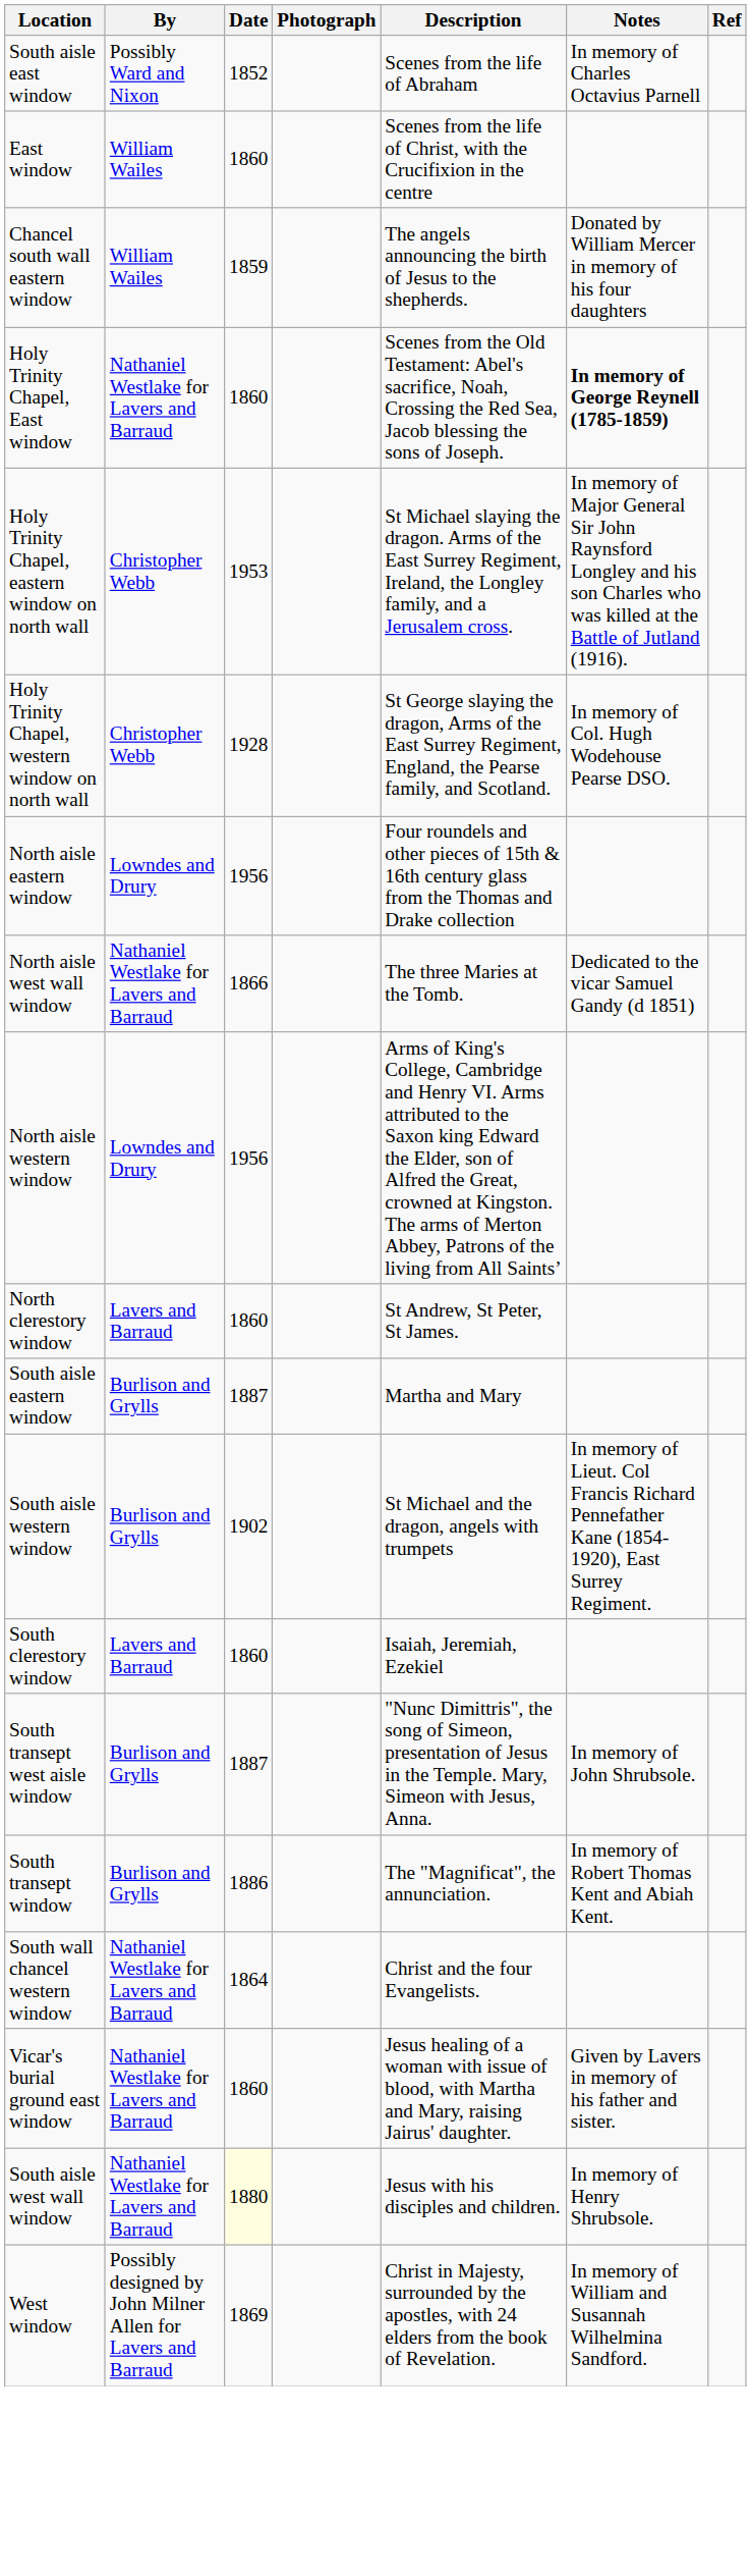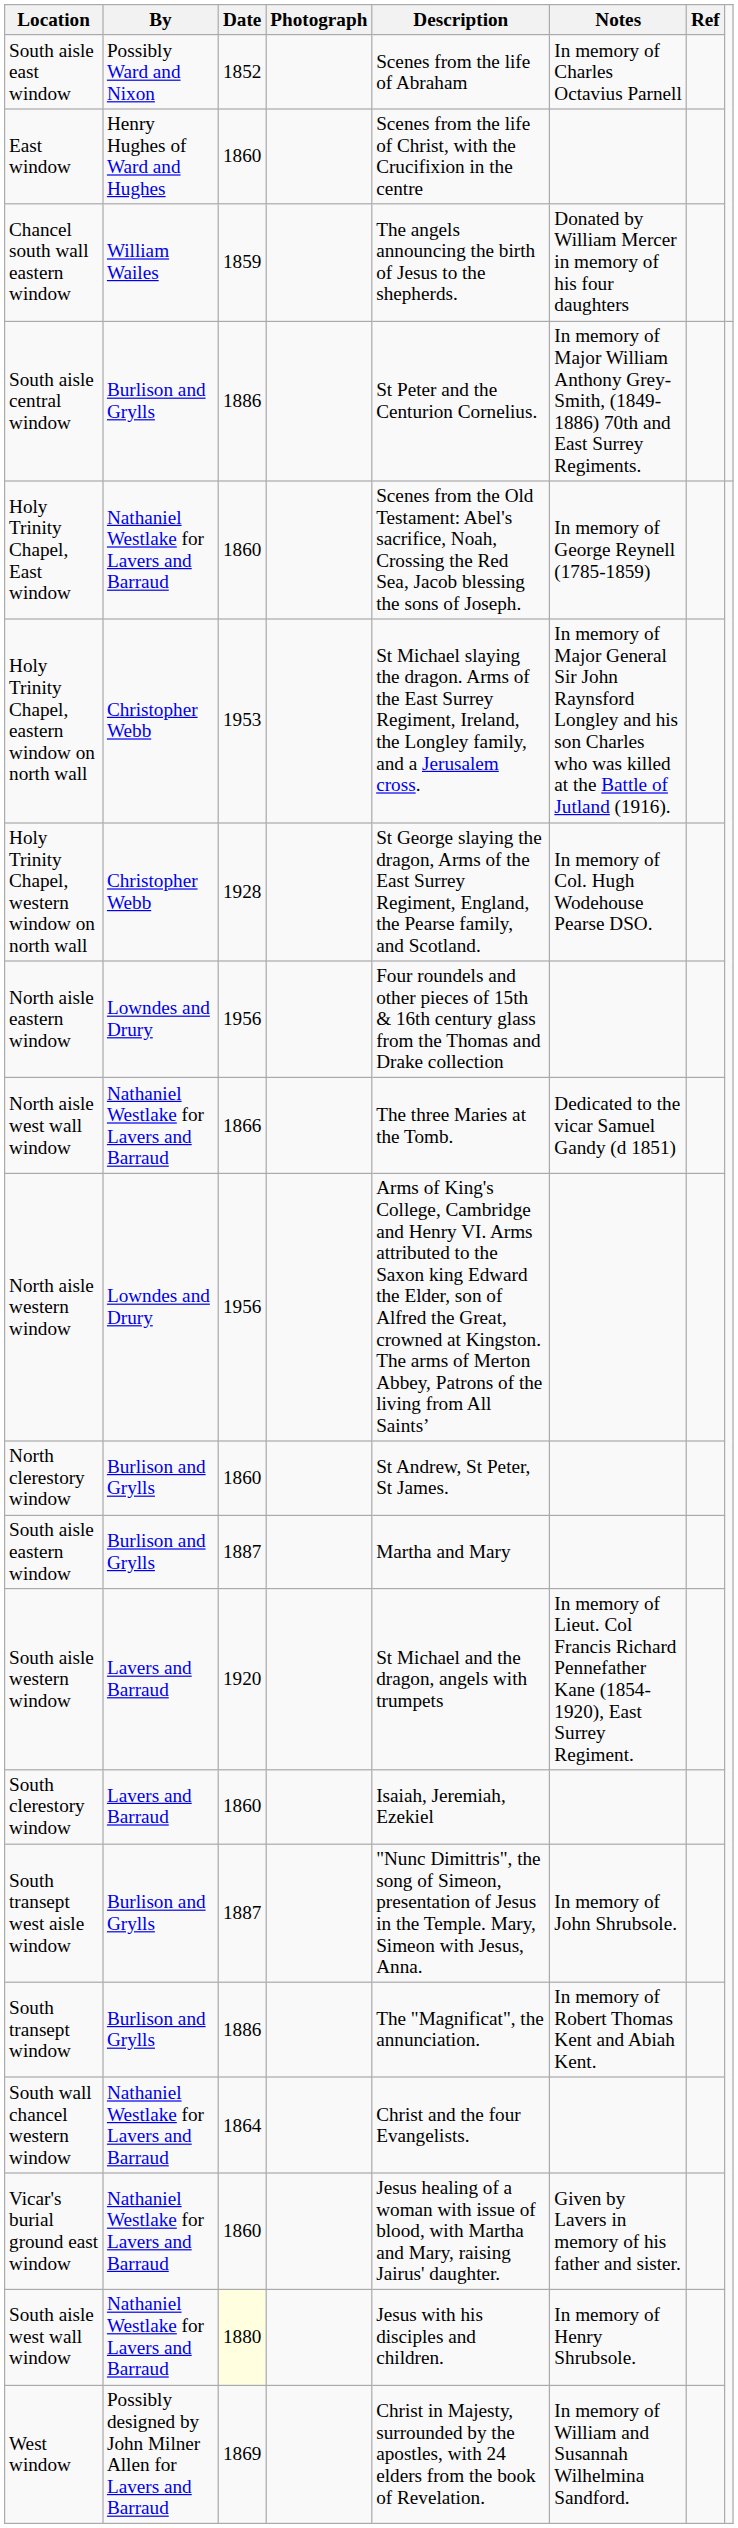East window | By: William Wailes -> Henry Hughes of Ward and Hughes
+ row: South aisle central window | Burlison and Grylls | 1886 | St Peter and the Centurion Cornelius. | In memory of Major William Anthony Grey-Smith, (1849-1886) 70th and East Surrey Regiments.
Holy Trinity Chapel, East window | Notes: bold -> normal
North clerestory window | By: Lavers and Barraud -> Burlison and Grylls
South aisle western window | By: Burlison and Grylls -> Lavers and Barraud
South aisle western window | Date: 1902 -> 1920
